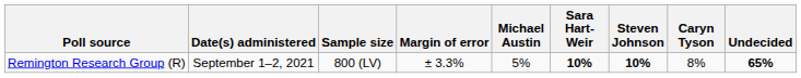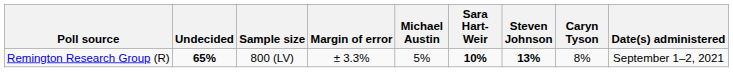columns swapped: Date(s) administered <-> Undecided
Remington Research Group (R) | Steven Johnson: 10% -> 13%
